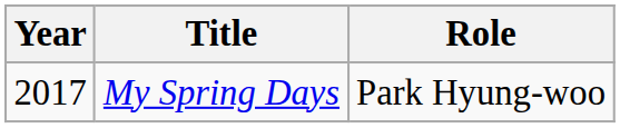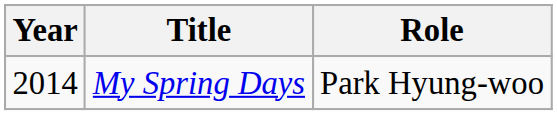My Spring Days | Year: 2017 -> 2014
